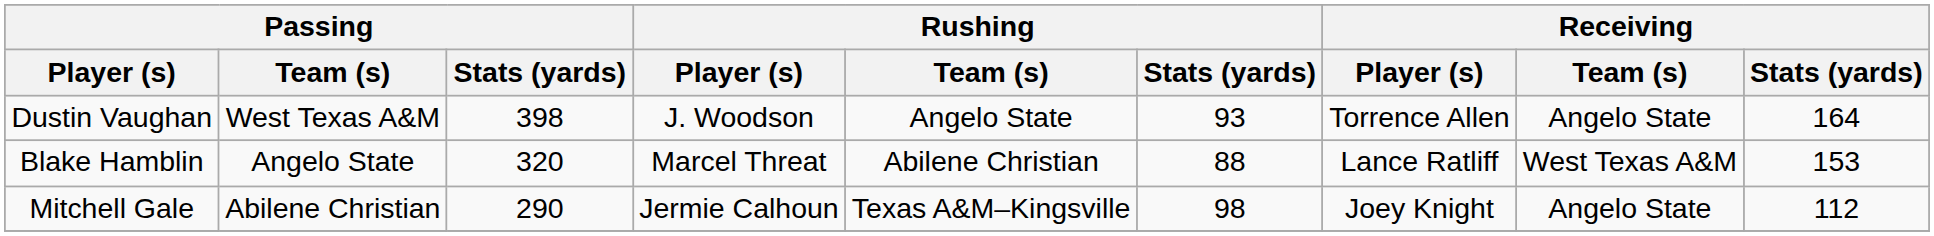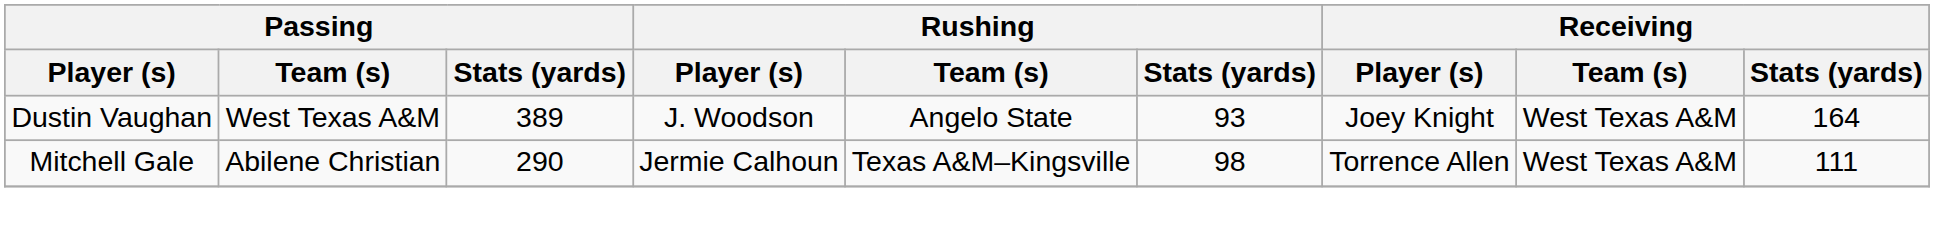Dustin Vaughan | Passing / Stats (yards): 398 -> 389
Dustin Vaughan | Receiving / Player (s): Torrence Allen -> Joey Knight
Dustin Vaughan | Receiving / Team (s): Angelo State -> West Texas A&M
- row: Blake Hamblin | Angelo State | 320 | Marcel Threat | Abilene Christian | 88 | Lance Ratliff | West Texas A&M | 153
Mitchell Gale | Receiving / Player (s): Joey Knight -> Torrence Allen
Mitchell Gale | Receiving / Team (s): Angelo State -> West Texas A&M
Mitchell Gale | Receiving / Stats (yards): 112 -> 111
